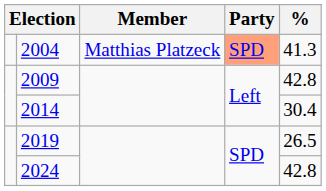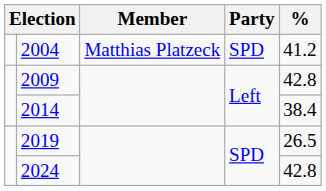2004 | Party: lightsalmon background -> no background
2004 | %: 41.3 -> 41.2
2014 | %: 30.4 -> 38.4
